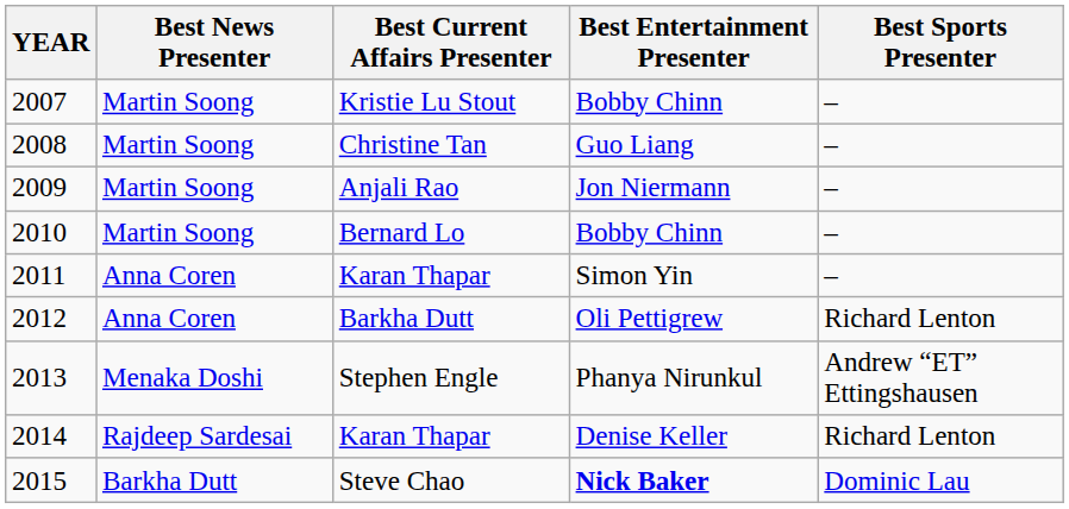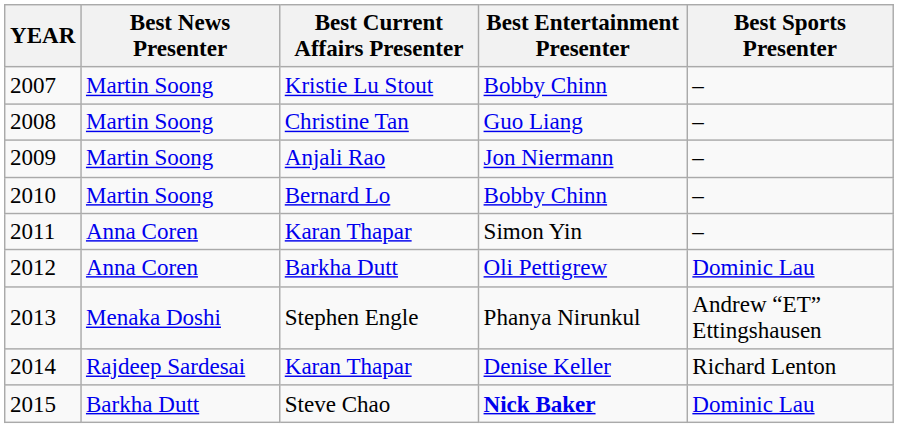2012 | Best Sports Presenter: Richard Lenton -> Dominic Lau
